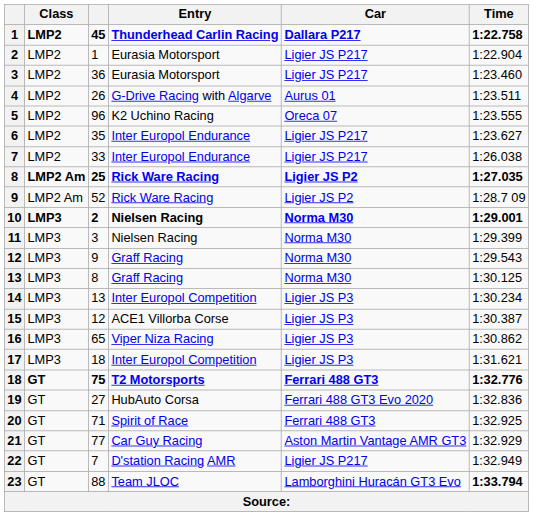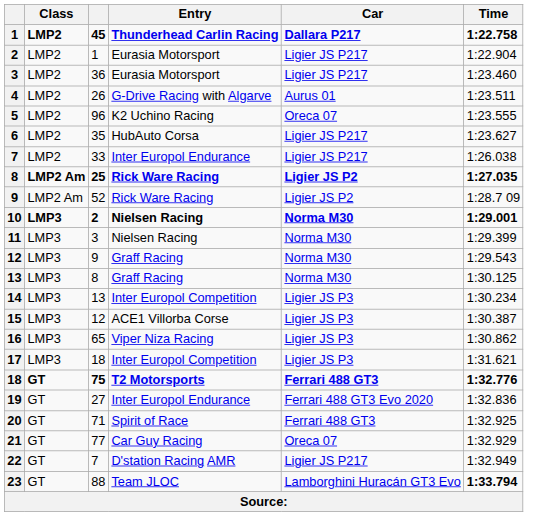6 | Entry: Inter Europol Endurance -> HubAuto Corsa
19 | Entry: HubAuto Corsa -> Inter Europol Endurance
21 | Car: Aston Martin Vantage AMR GT3 -> Oreca 07
